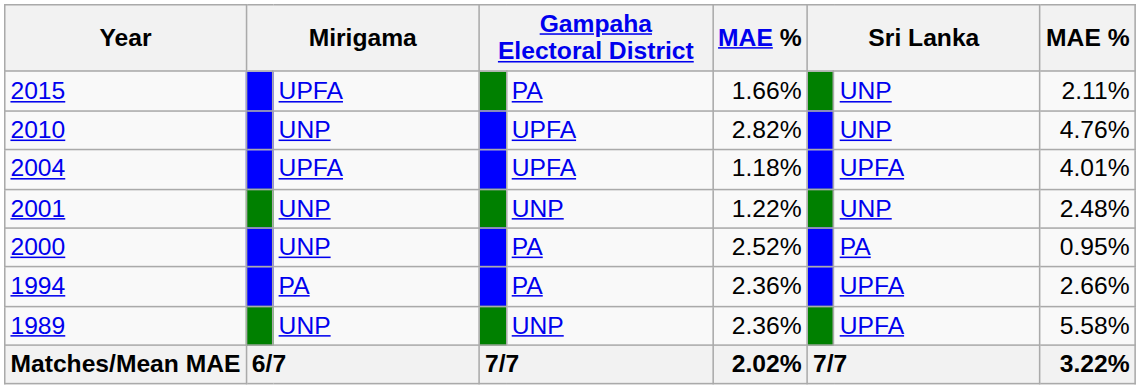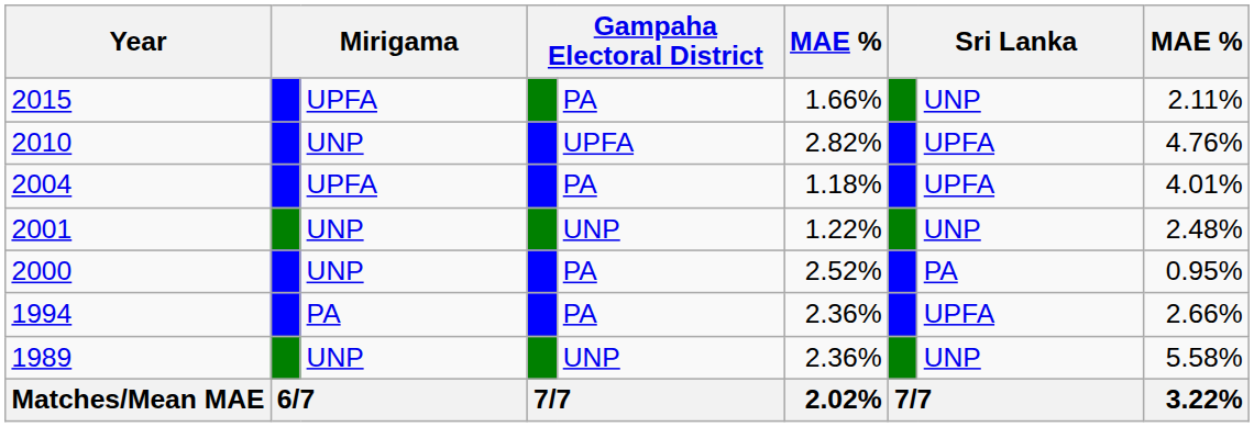2010 | column 8: UNP -> UPFA
2004 | column 5: UPFA -> PA
1989 | column 8: UPFA -> UNP
